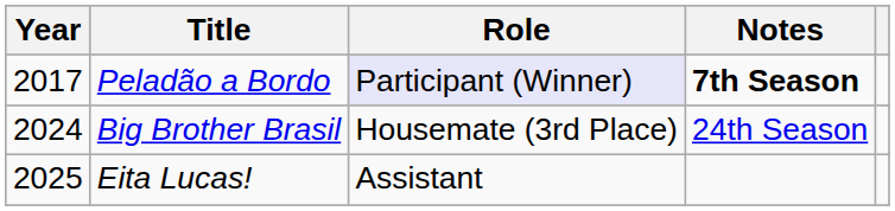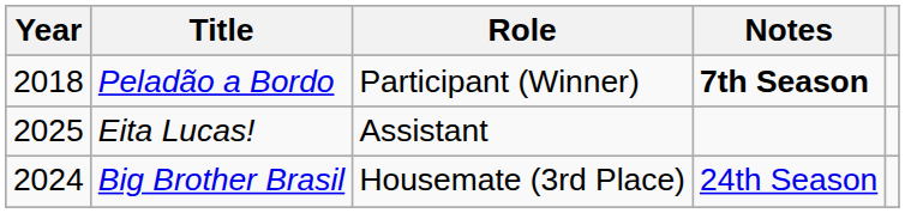Peladão a Bordo | Year: 2017 -> 2018
Peladão a Bordo | Role: lavender background -> no background
rows swapped: Big Brother Brasil <-> Eita Lucas!
